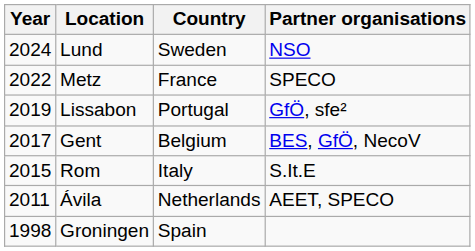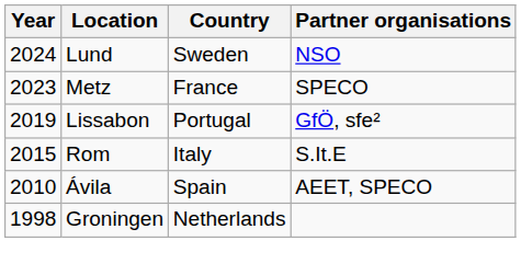Metz | Year: 2022 -> 2023
- row: 2017 | Gent | Belgium | BES, GfÖ, NecoV
Ávila | Year: 2011 -> 2010
Ávila | Country: Netherlands -> Spain
Groningen | Country: Spain -> Netherlands
